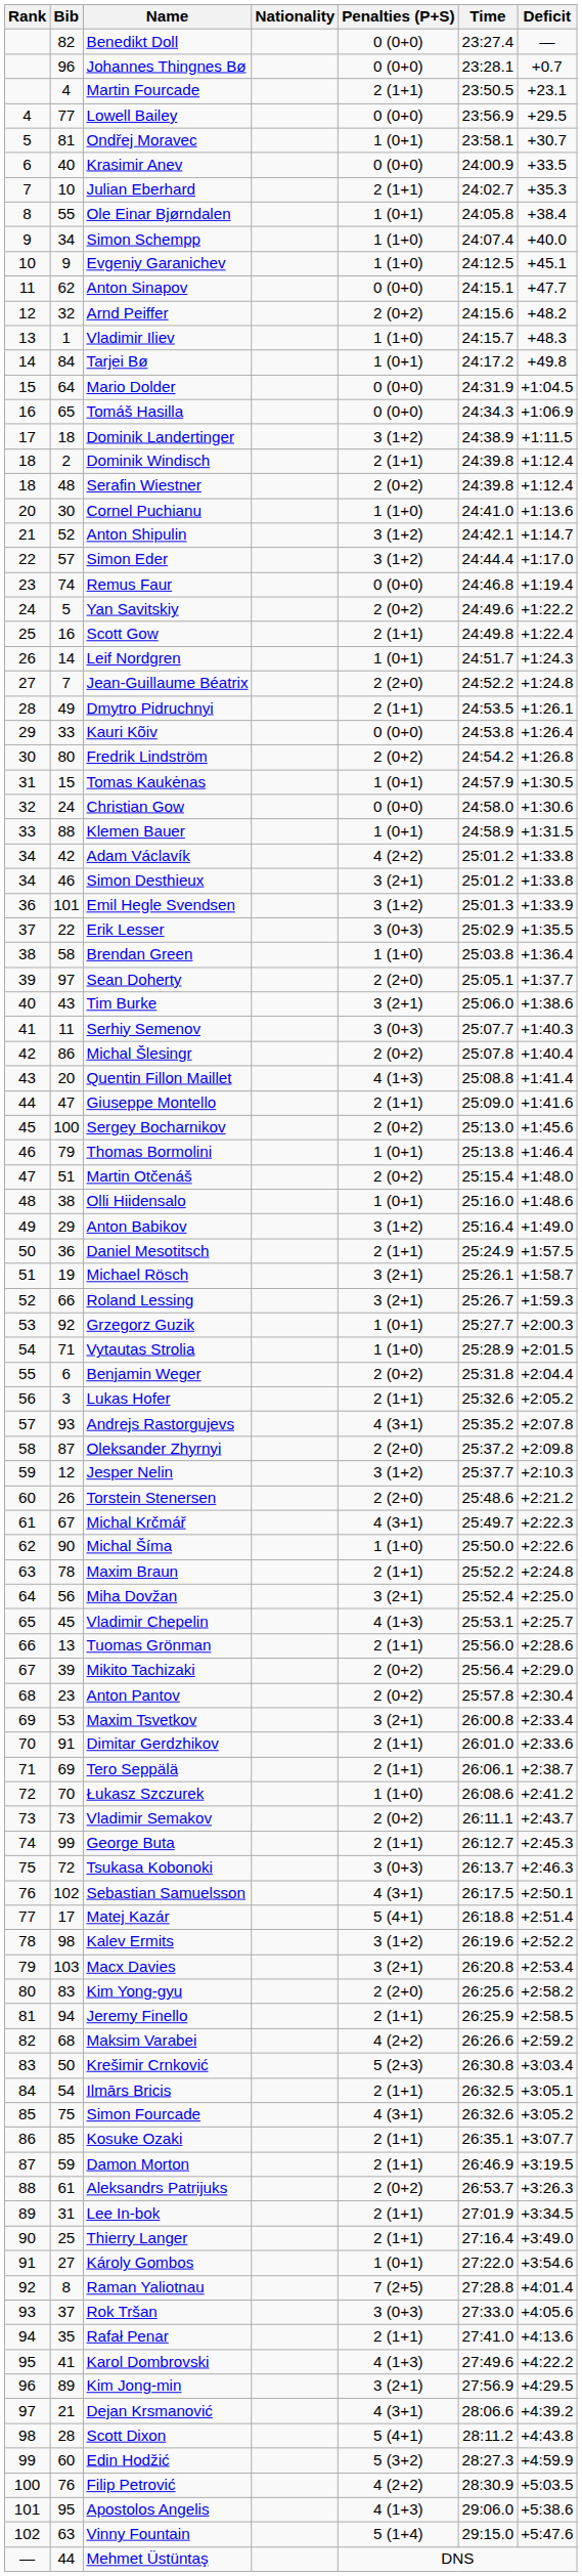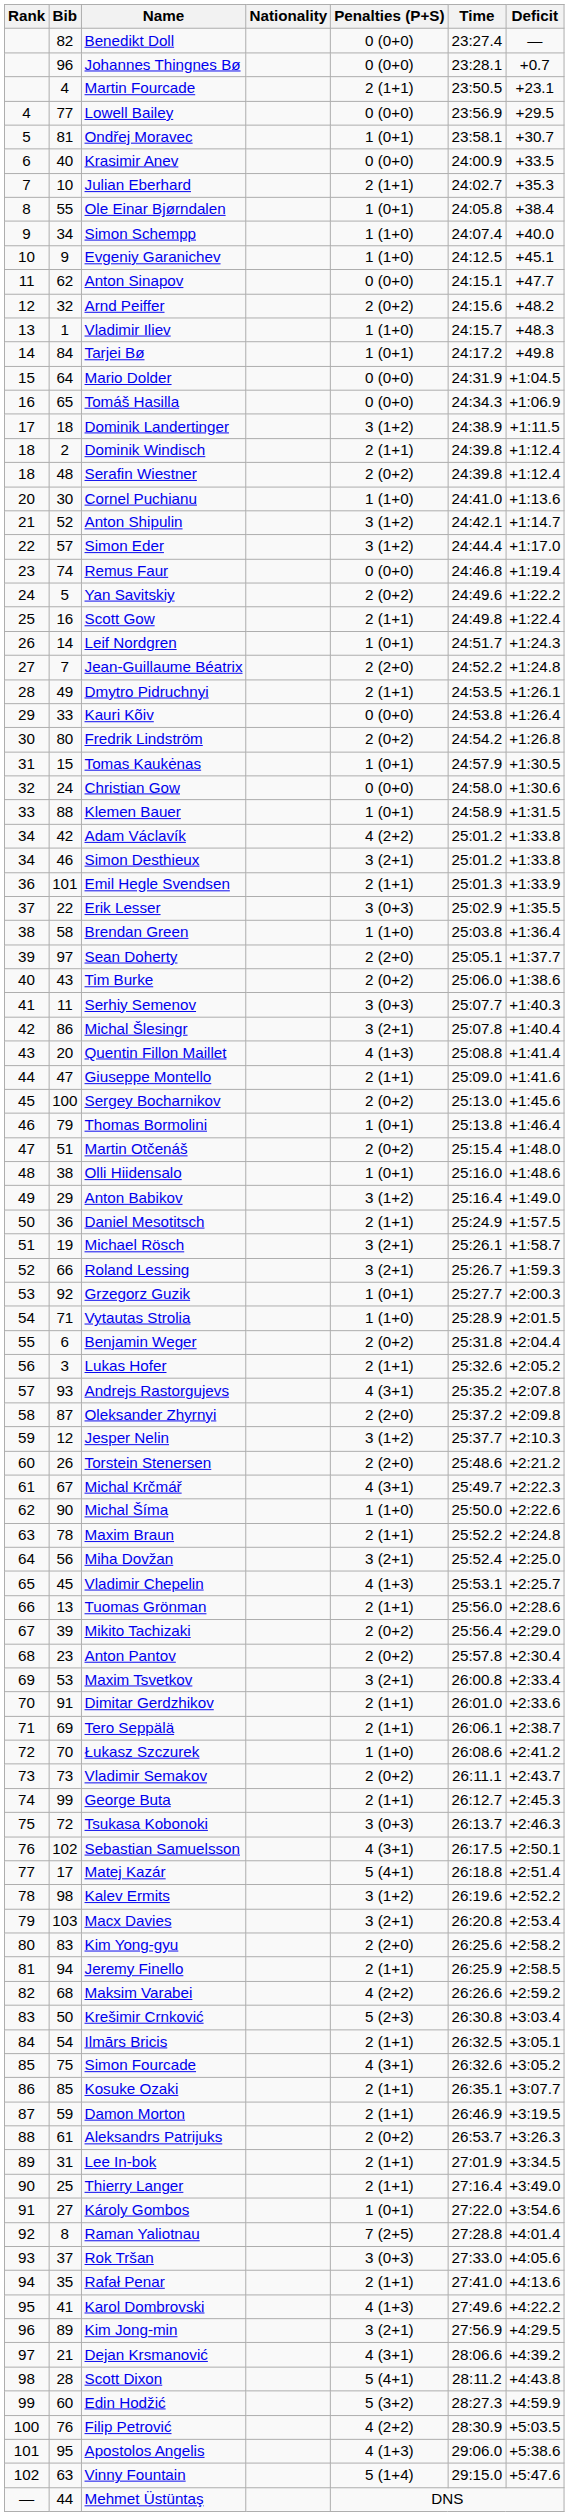Emil Hegle Svendsen | Penalties (P+S): 3 (1+2) -> 2 (1+1)
Tim Burke | Penalties (P+S): 3 (2+1) -> 2 (0+2)
Michal Šlesingr | Penalties (P+S): 2 (0+2) -> 3 (2+1)
